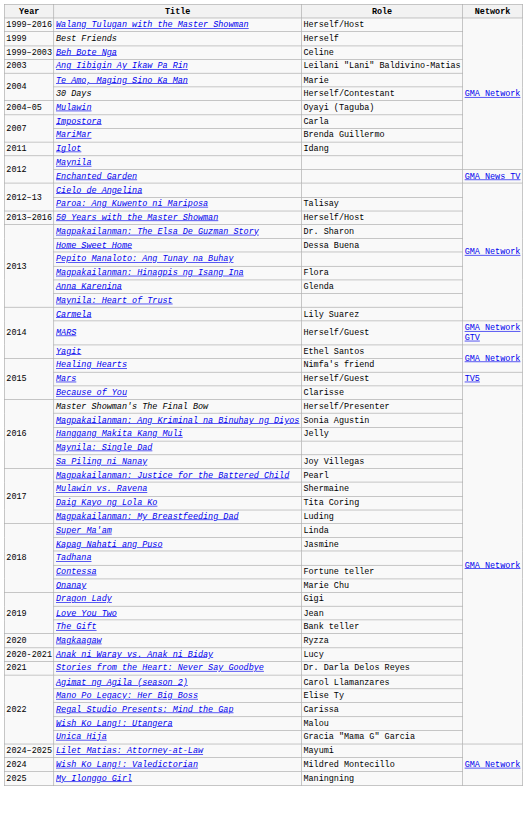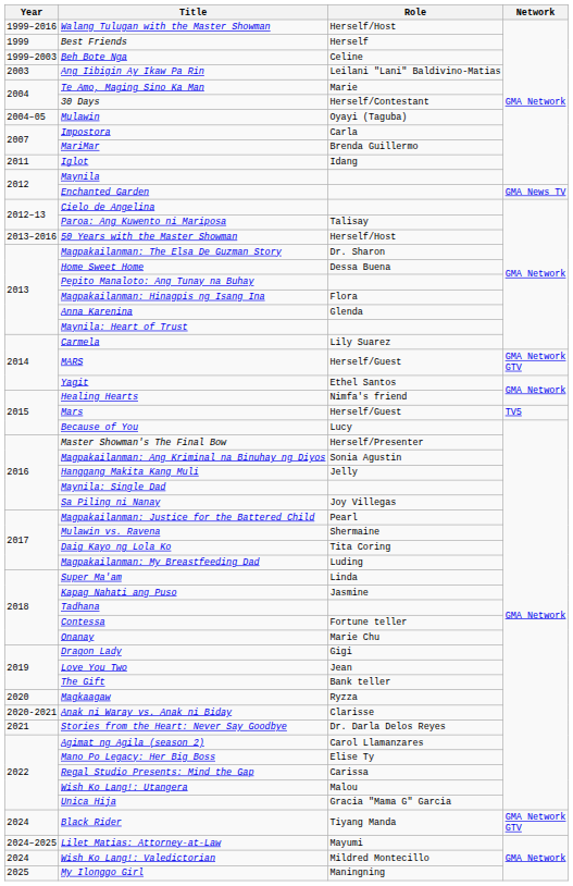Because of You | Role: Clarisse -> Lucy
Anak ni Waray vs. Anak ni Biday | Role: Lucy -> Clarisse
+ row: 2024 | Black Rider | Tiyang Manda | GMA Network GTV
